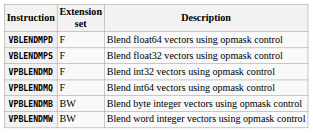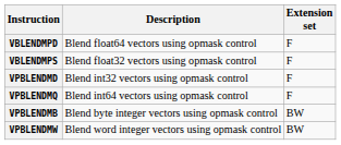columns swapped: Extension set <-> Description
